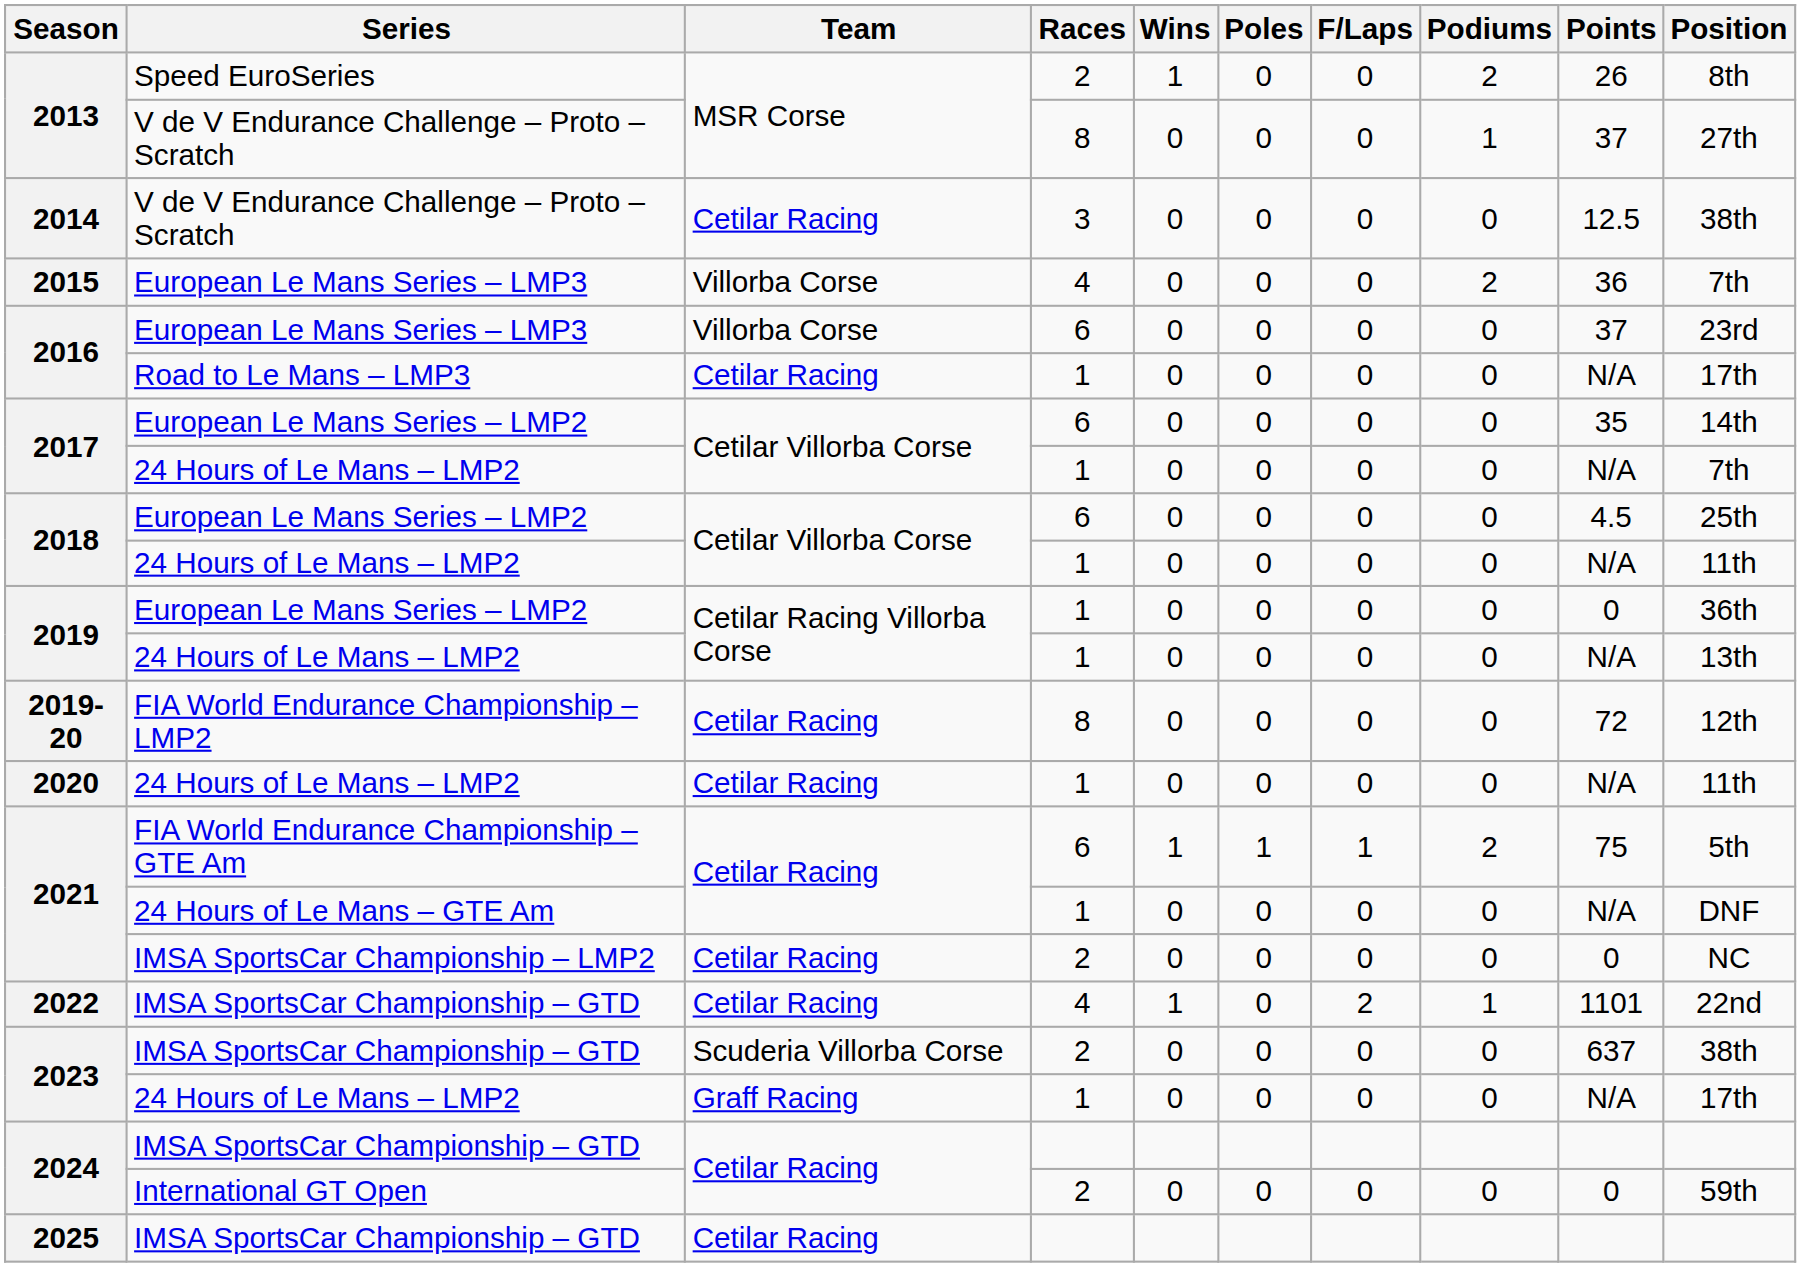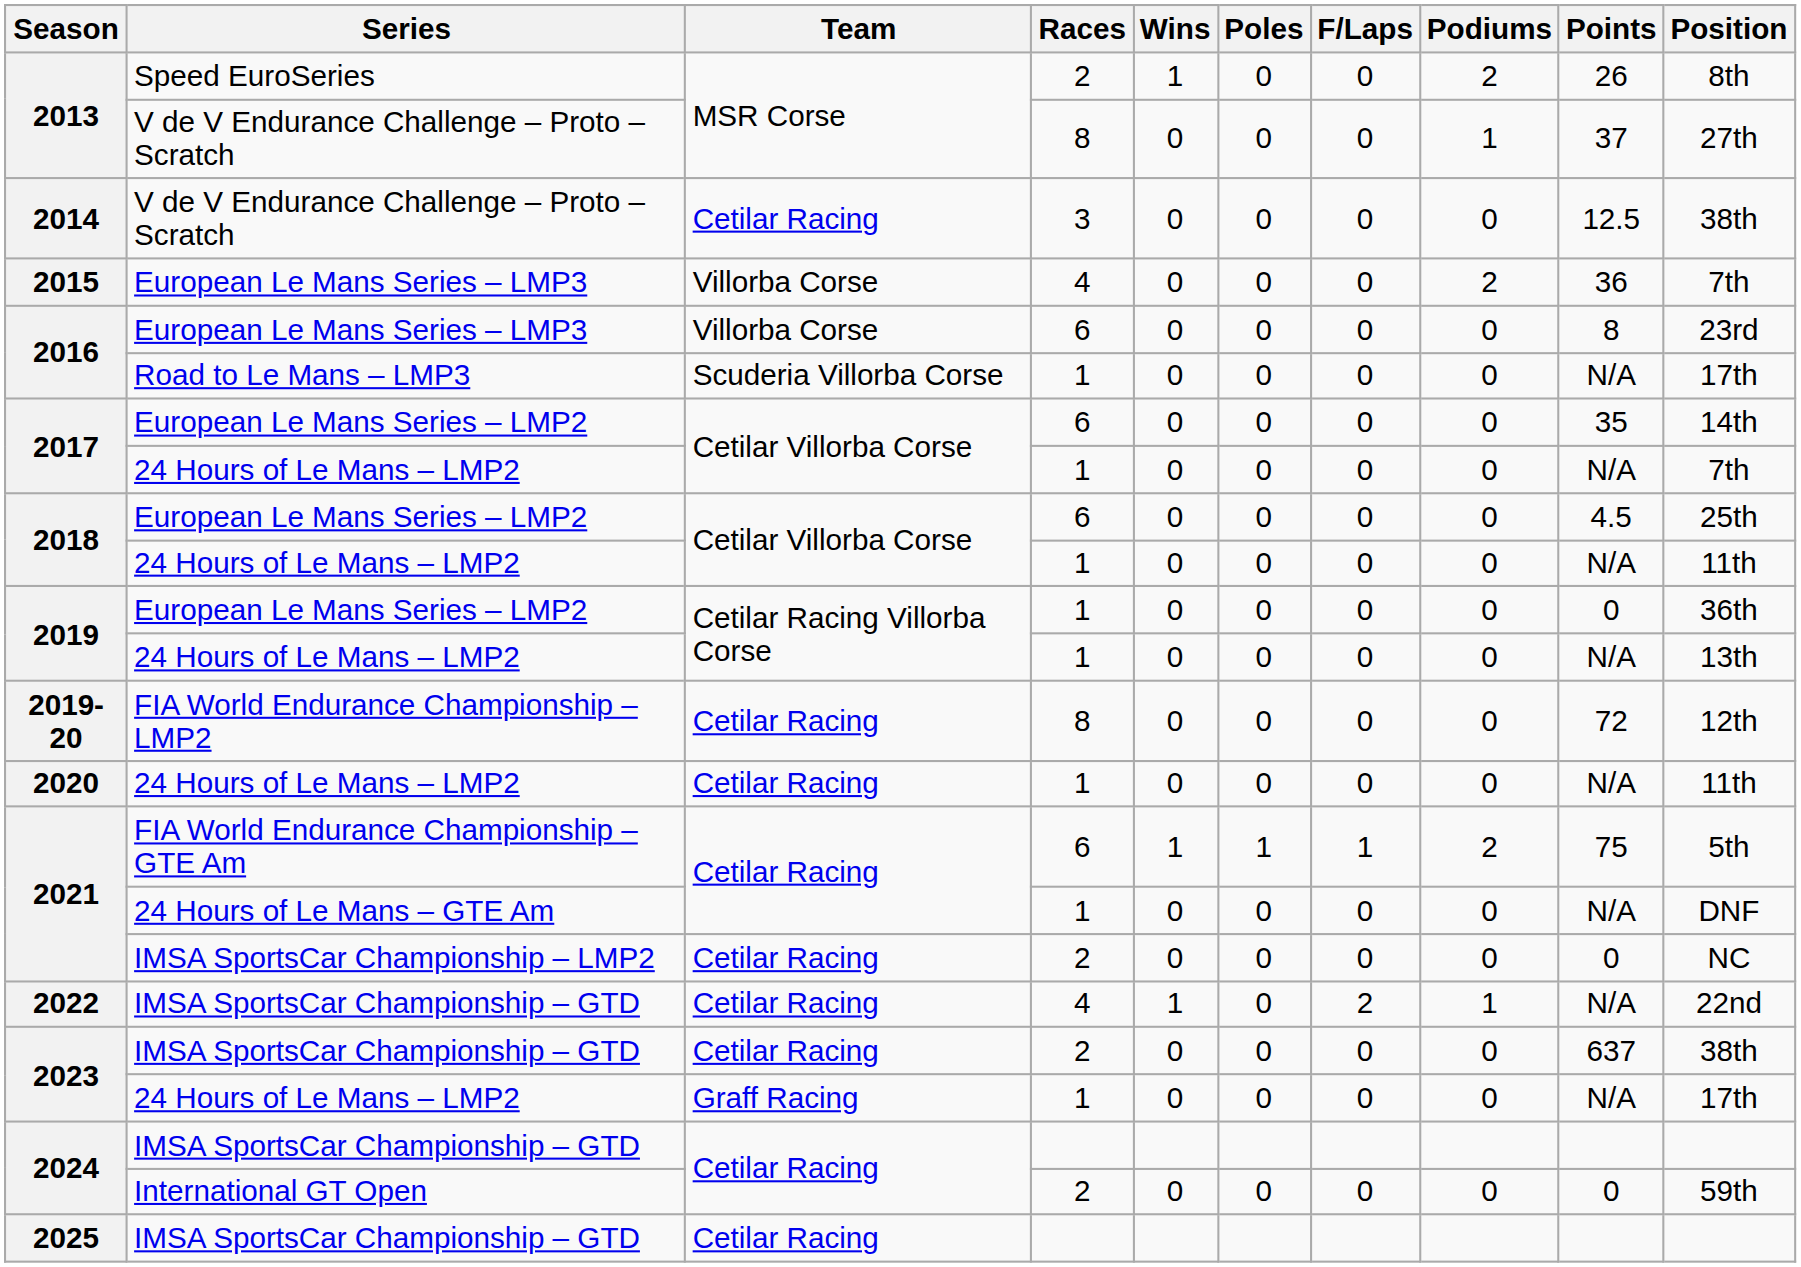2016 / European Le Mans Series – LMP3 | Points: 37 -> 8
2016 / Road to Le Mans – LMP3 | Team: Cetilar Racing -> Scuderia Villorba Corse
2022 | Points: 1101 -> N/A
2023 / IMSA SportsCar Championship – GTD | Team: Scuderia Villorba Corse -> Cetilar Racing
